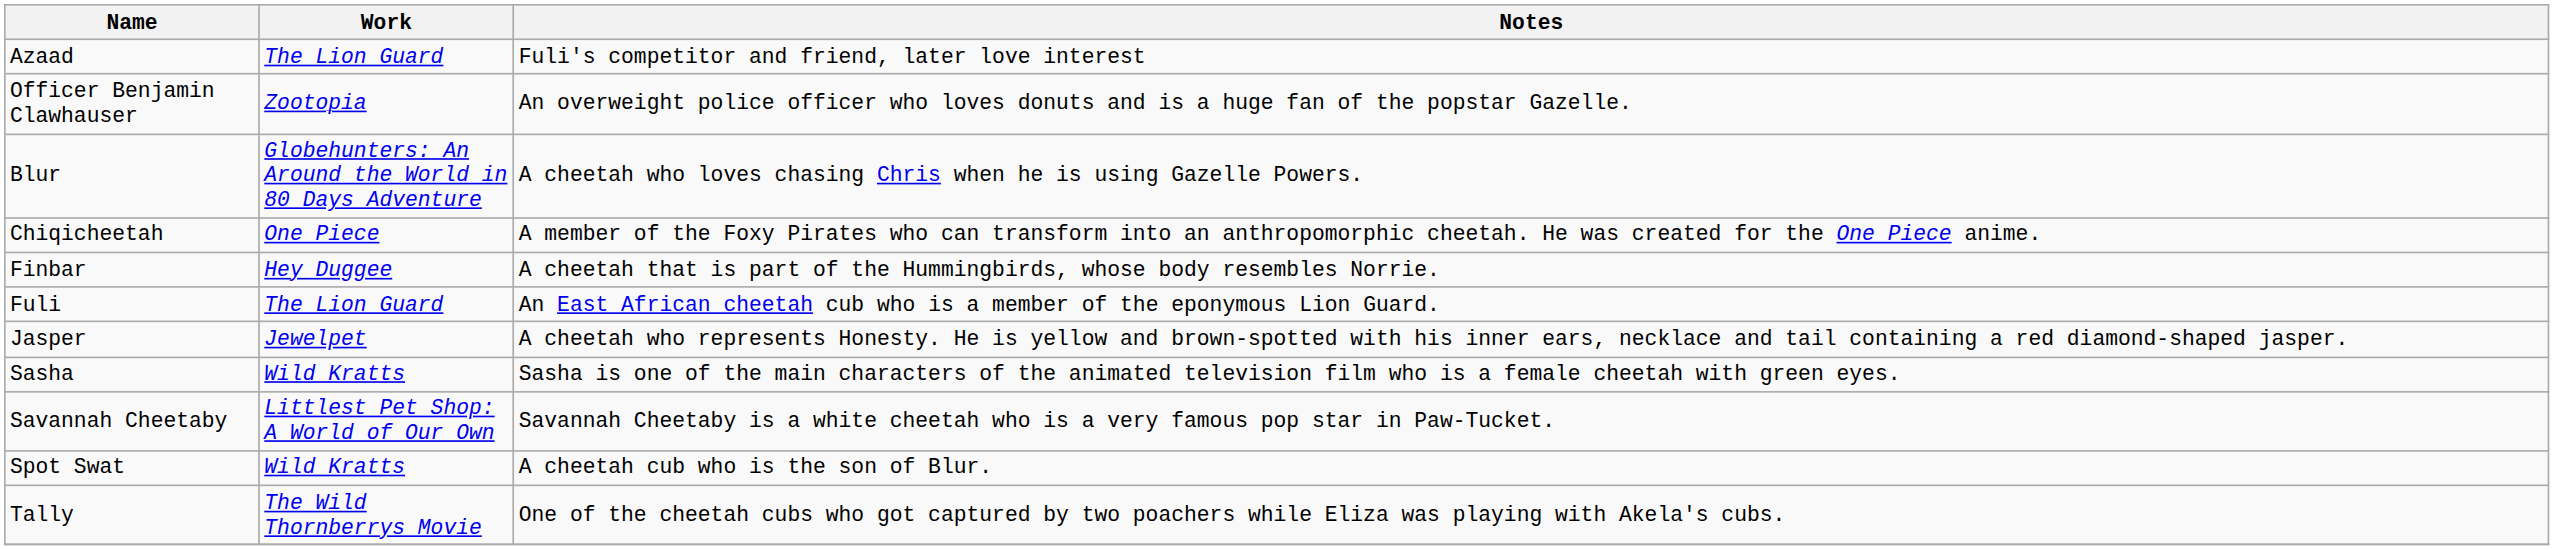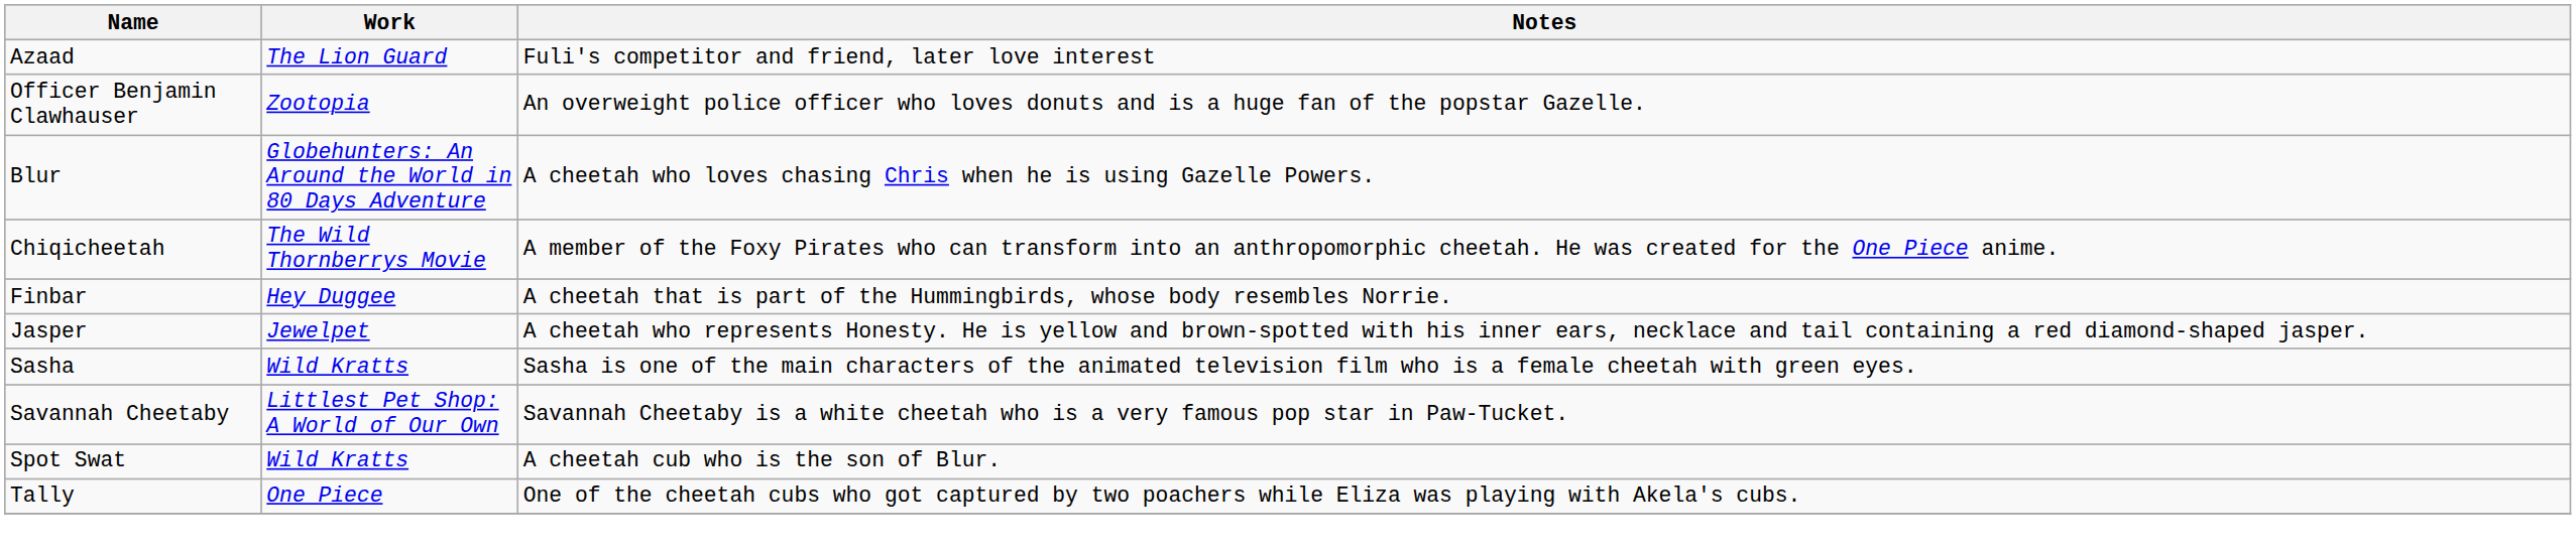Chiqicheetah | Work: One Piece -> The Wild Thornberrys Movie
- row: Fuli | The Lion Guard | An East African cheetah cub who is a member of the eponymous Lion Guard.
Tally | Work: The Wild Thornberrys Movie -> One Piece
